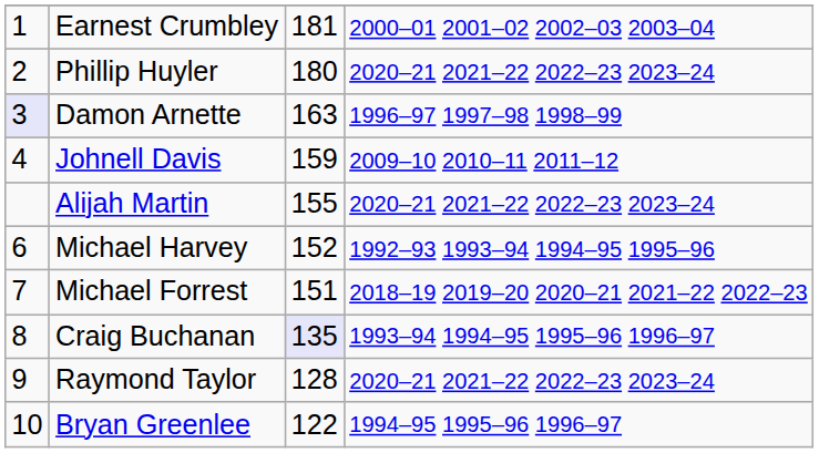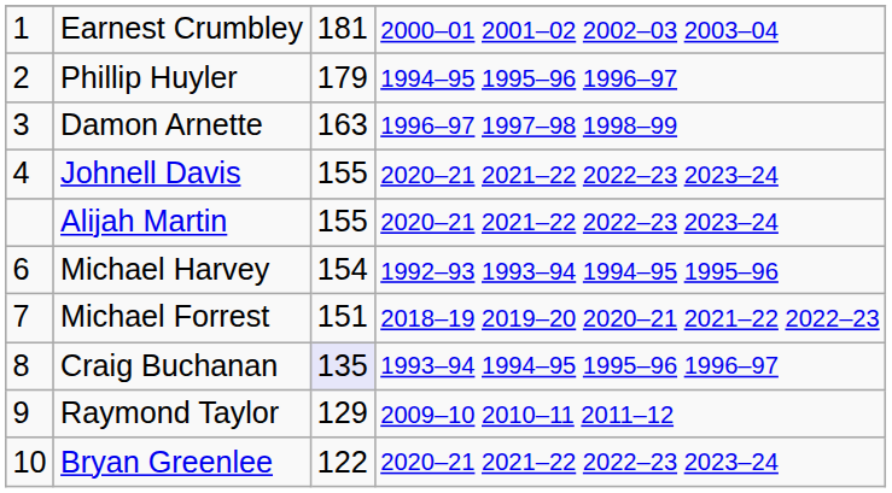Phillip Huyler | column 3: 180 -> 179
Phillip Huyler | column 4: 2020–21 2021–22 2022–23 2023–24 -> 1994–95 1995–96 1996–97
Damon Arnette | column 1: lavender background -> no background
Johnell Davis | column 3: 159 -> 155
Johnell Davis | column 4: 2009–10 2010–11 2011–12 -> 2020–21 2021–22 2022–23 2023–24
Michael Harvey | column 3: 152 -> 154
Raymond Taylor | column 3: 128 -> 129
Raymond Taylor | column 4: 2020–21 2021–22 2022–23 2023–24 -> 2009–10 2010–11 2011–12
Bryan Greenlee | column 4: 1994–95 1995–96 1996–97 -> 2020–21 2021–22 2022–23 2023–24
